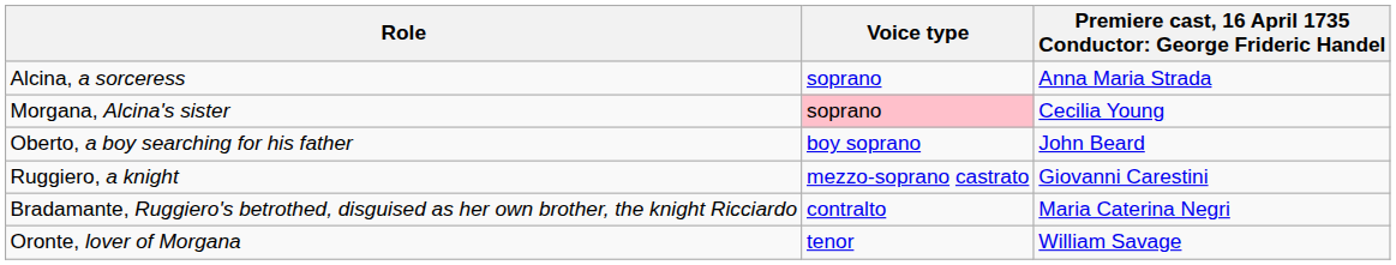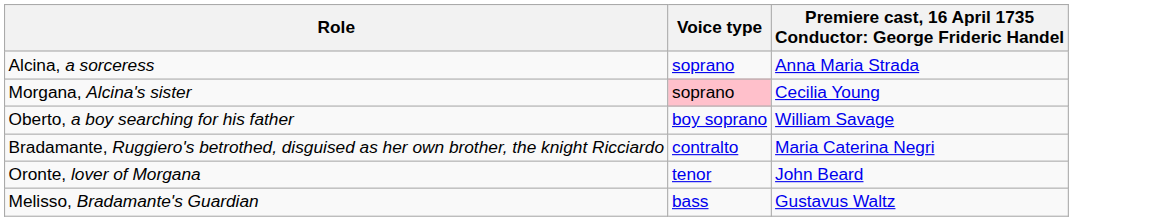Oberto, a boy searching for his father | column 3: John Beard -> William Savage
- row: Ruggiero, a knight | mezzo-soprano castrato | Giovanni Carestini
Oronte, lover of Morgana | column 3: William Savage -> John Beard
+ row: Melisso, Bradamante's Guardian | bass | Gustavus Waltz
